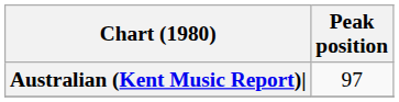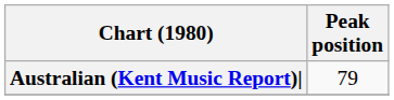Australian (Kent Music Report)| | Peak position: 97 -> 79
